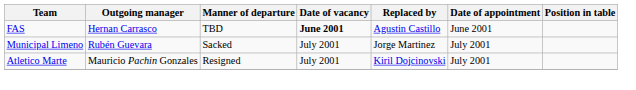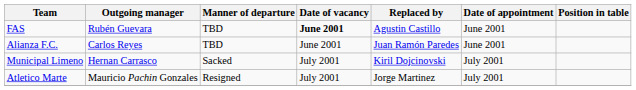FAS | Outgoing manager: Hernan Carrasco -> Rubén Guevara
+ row: Alianza F.C. | Carlos Reyes | TBD | June 2001 | Juan Ramón Paredes | June 2001
Municipal Limeno | Outgoing manager: Rubén Guevara -> Hernan Carrasco
Municipal Limeno | Replaced by: Jorge Martinez -> Kiril Dojcinovski
Atletico Marte | Replaced by: Kiril Dojcinovski -> Jorge Martinez
